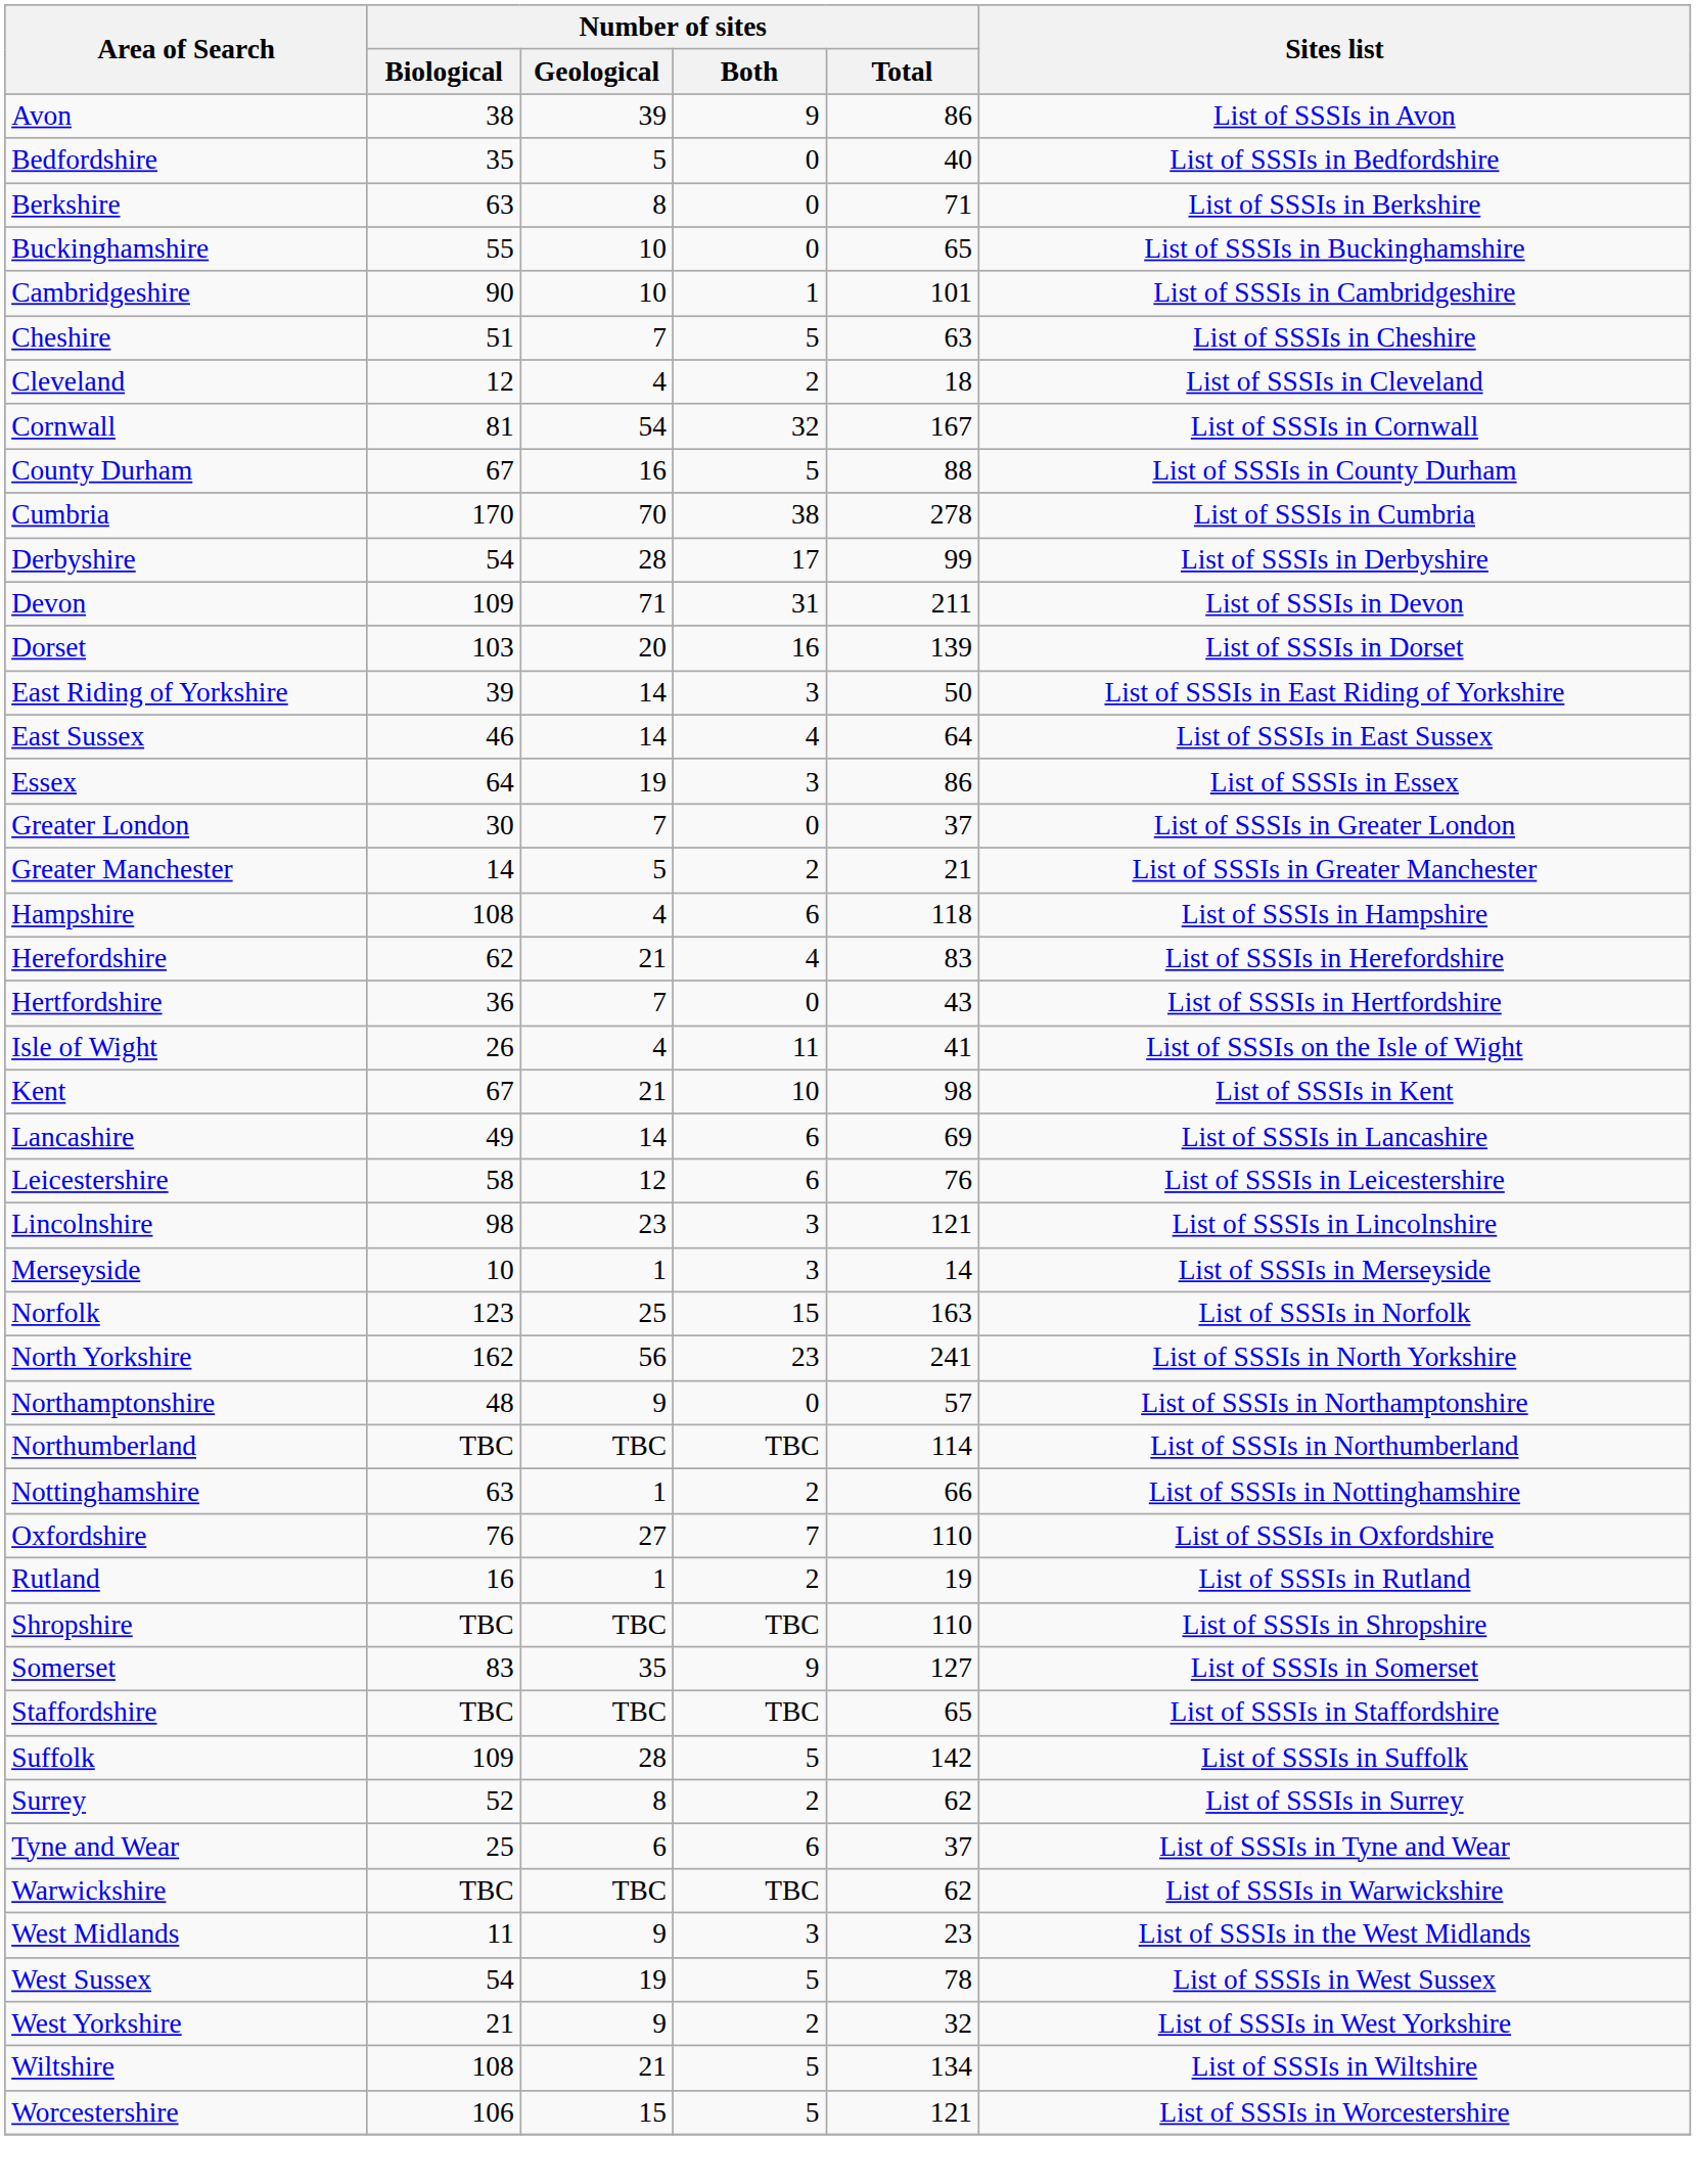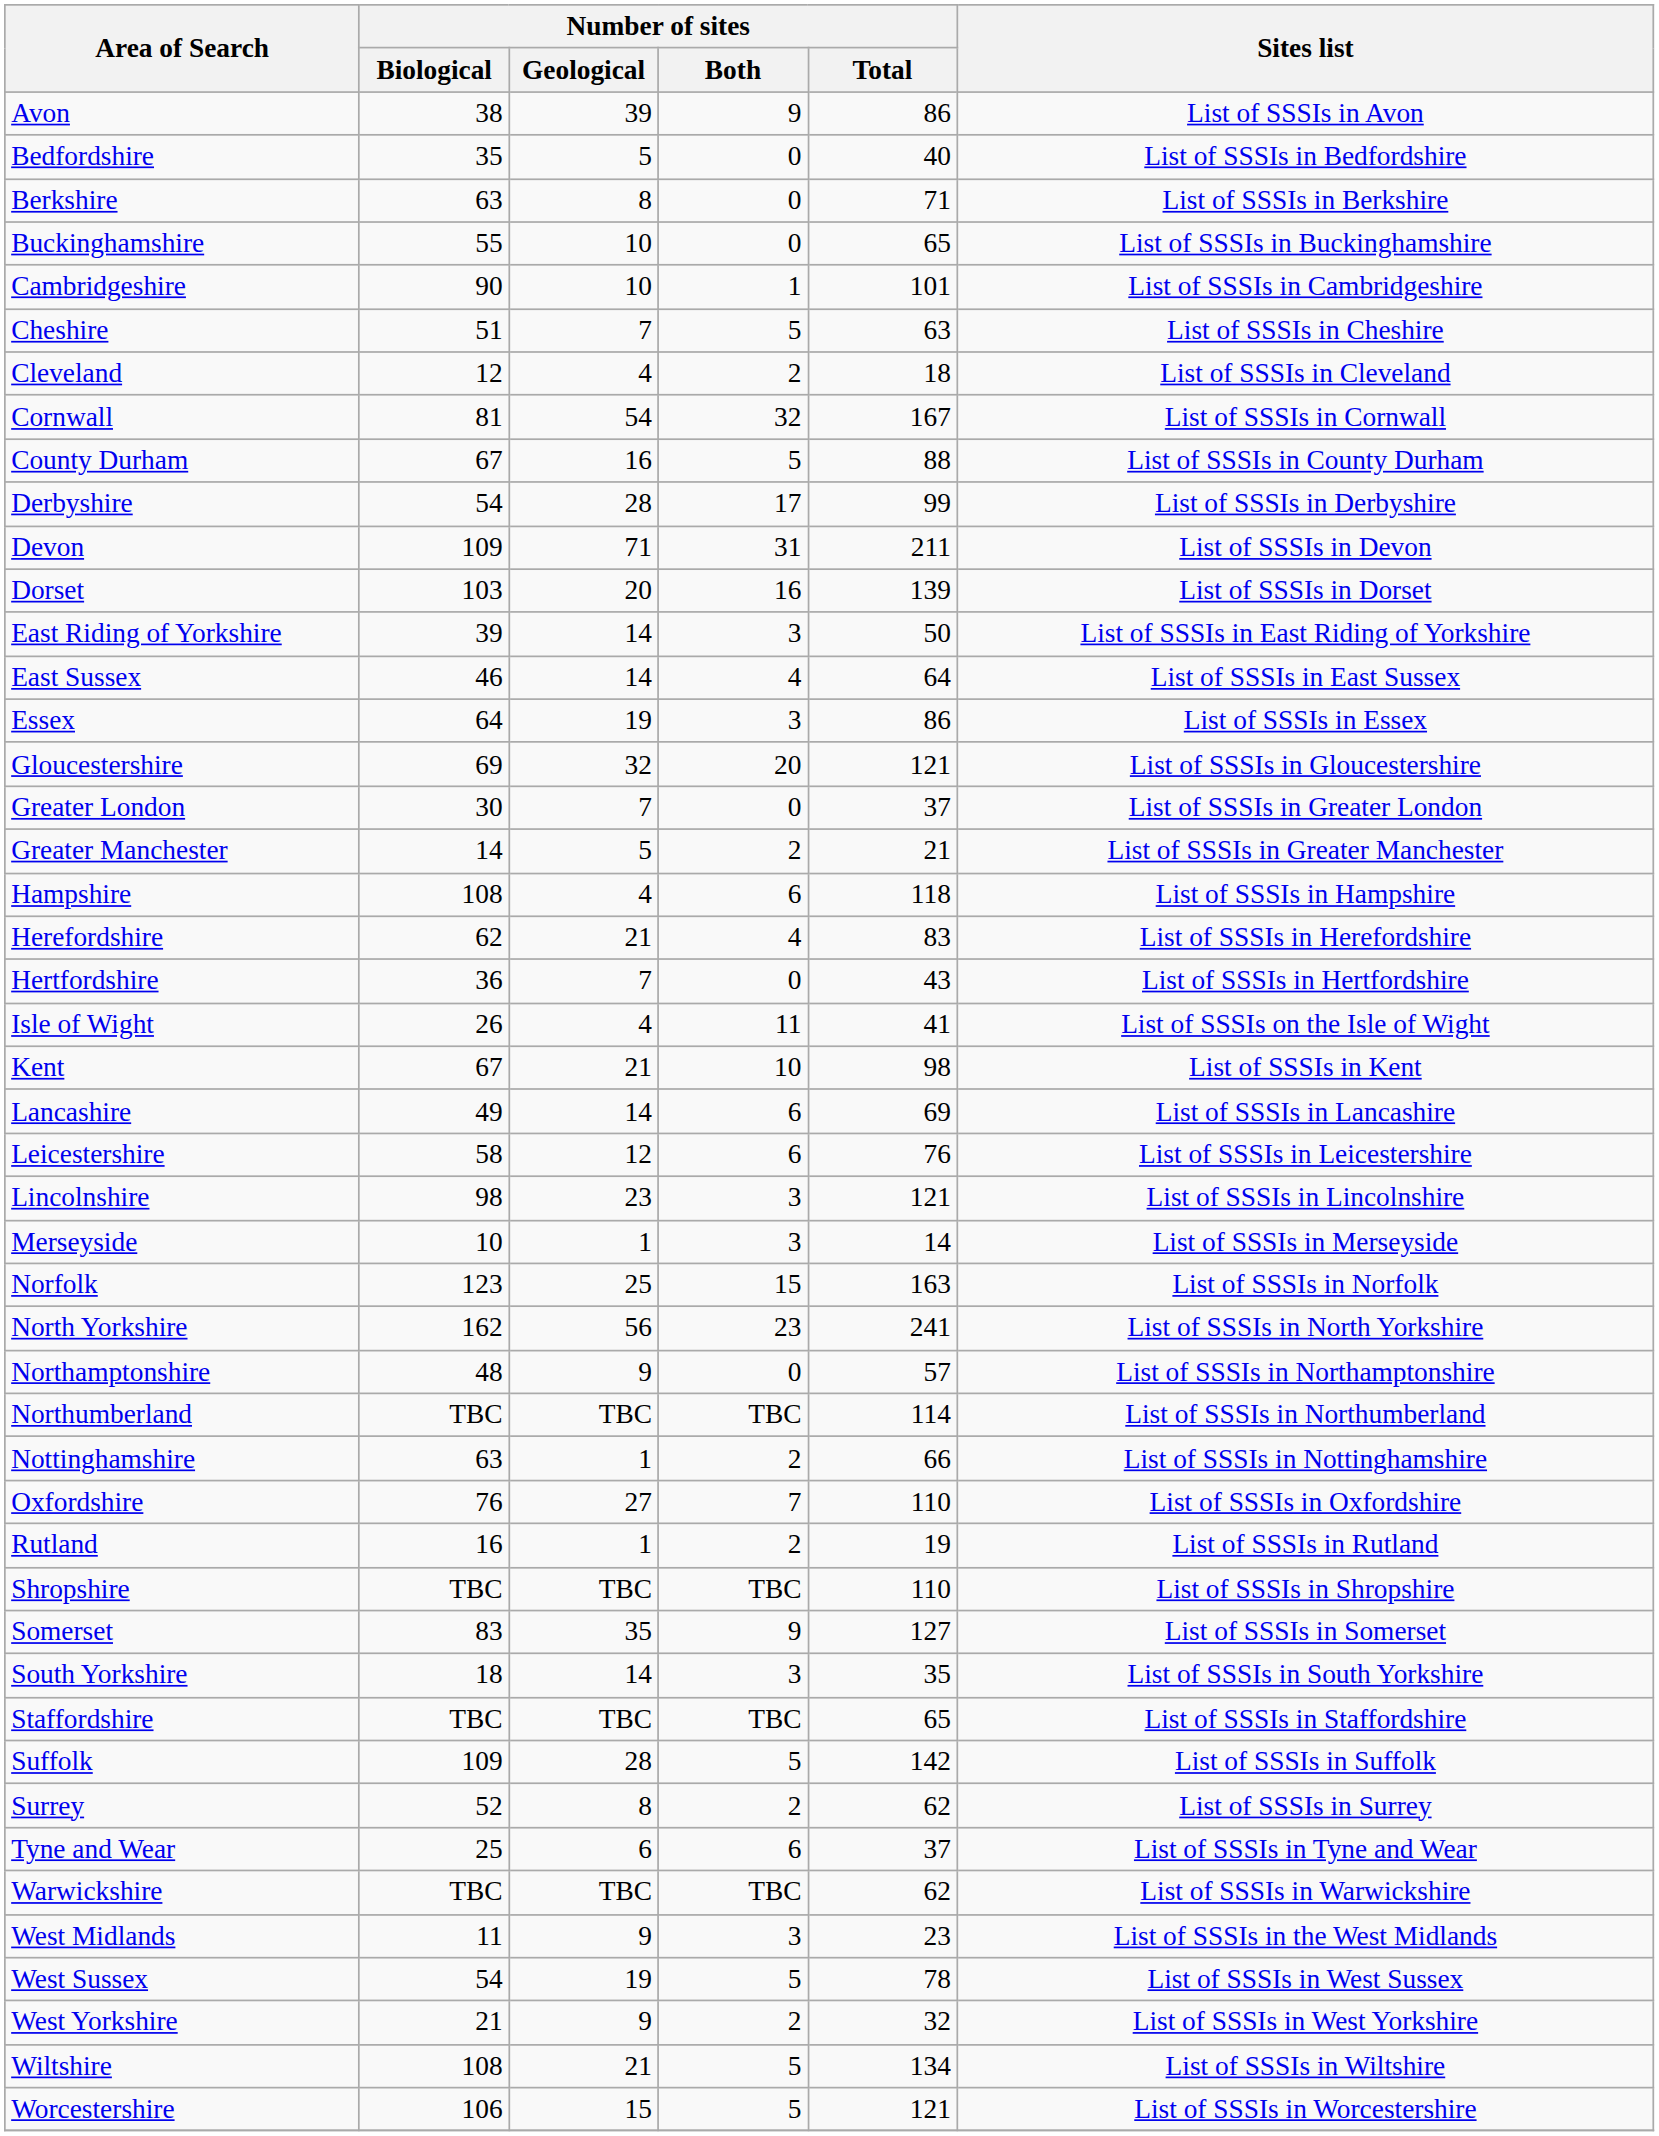- row: Cumbria | 170 | 70 | 38 | 278 | List of SSSIs in Cumbria
+ row: Gloucestershire | 69 | 32 | 20 | 121 | List of SSSIs in Gloucestershire
+ row: South Yorkshire | 18 | 14 | 3 | 35 | List of SSSIs in South Yorkshire
